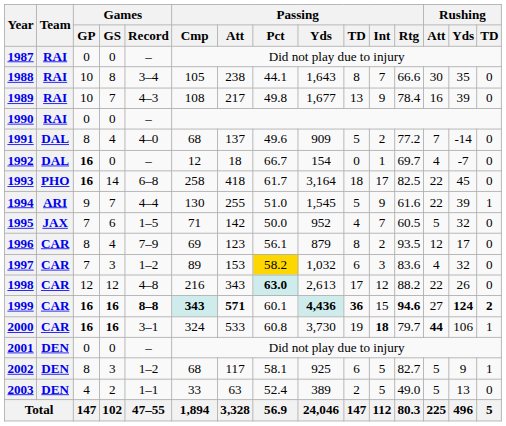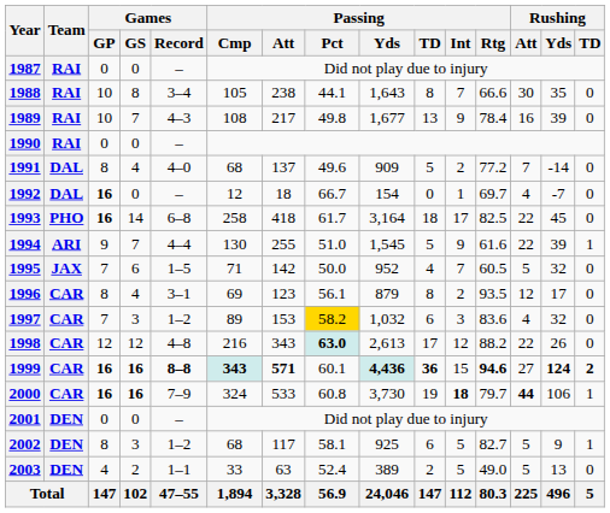1996 | Games / Record: 7–9 -> 3–1
2000 | Games / Record: 3–1 -> 7–9
